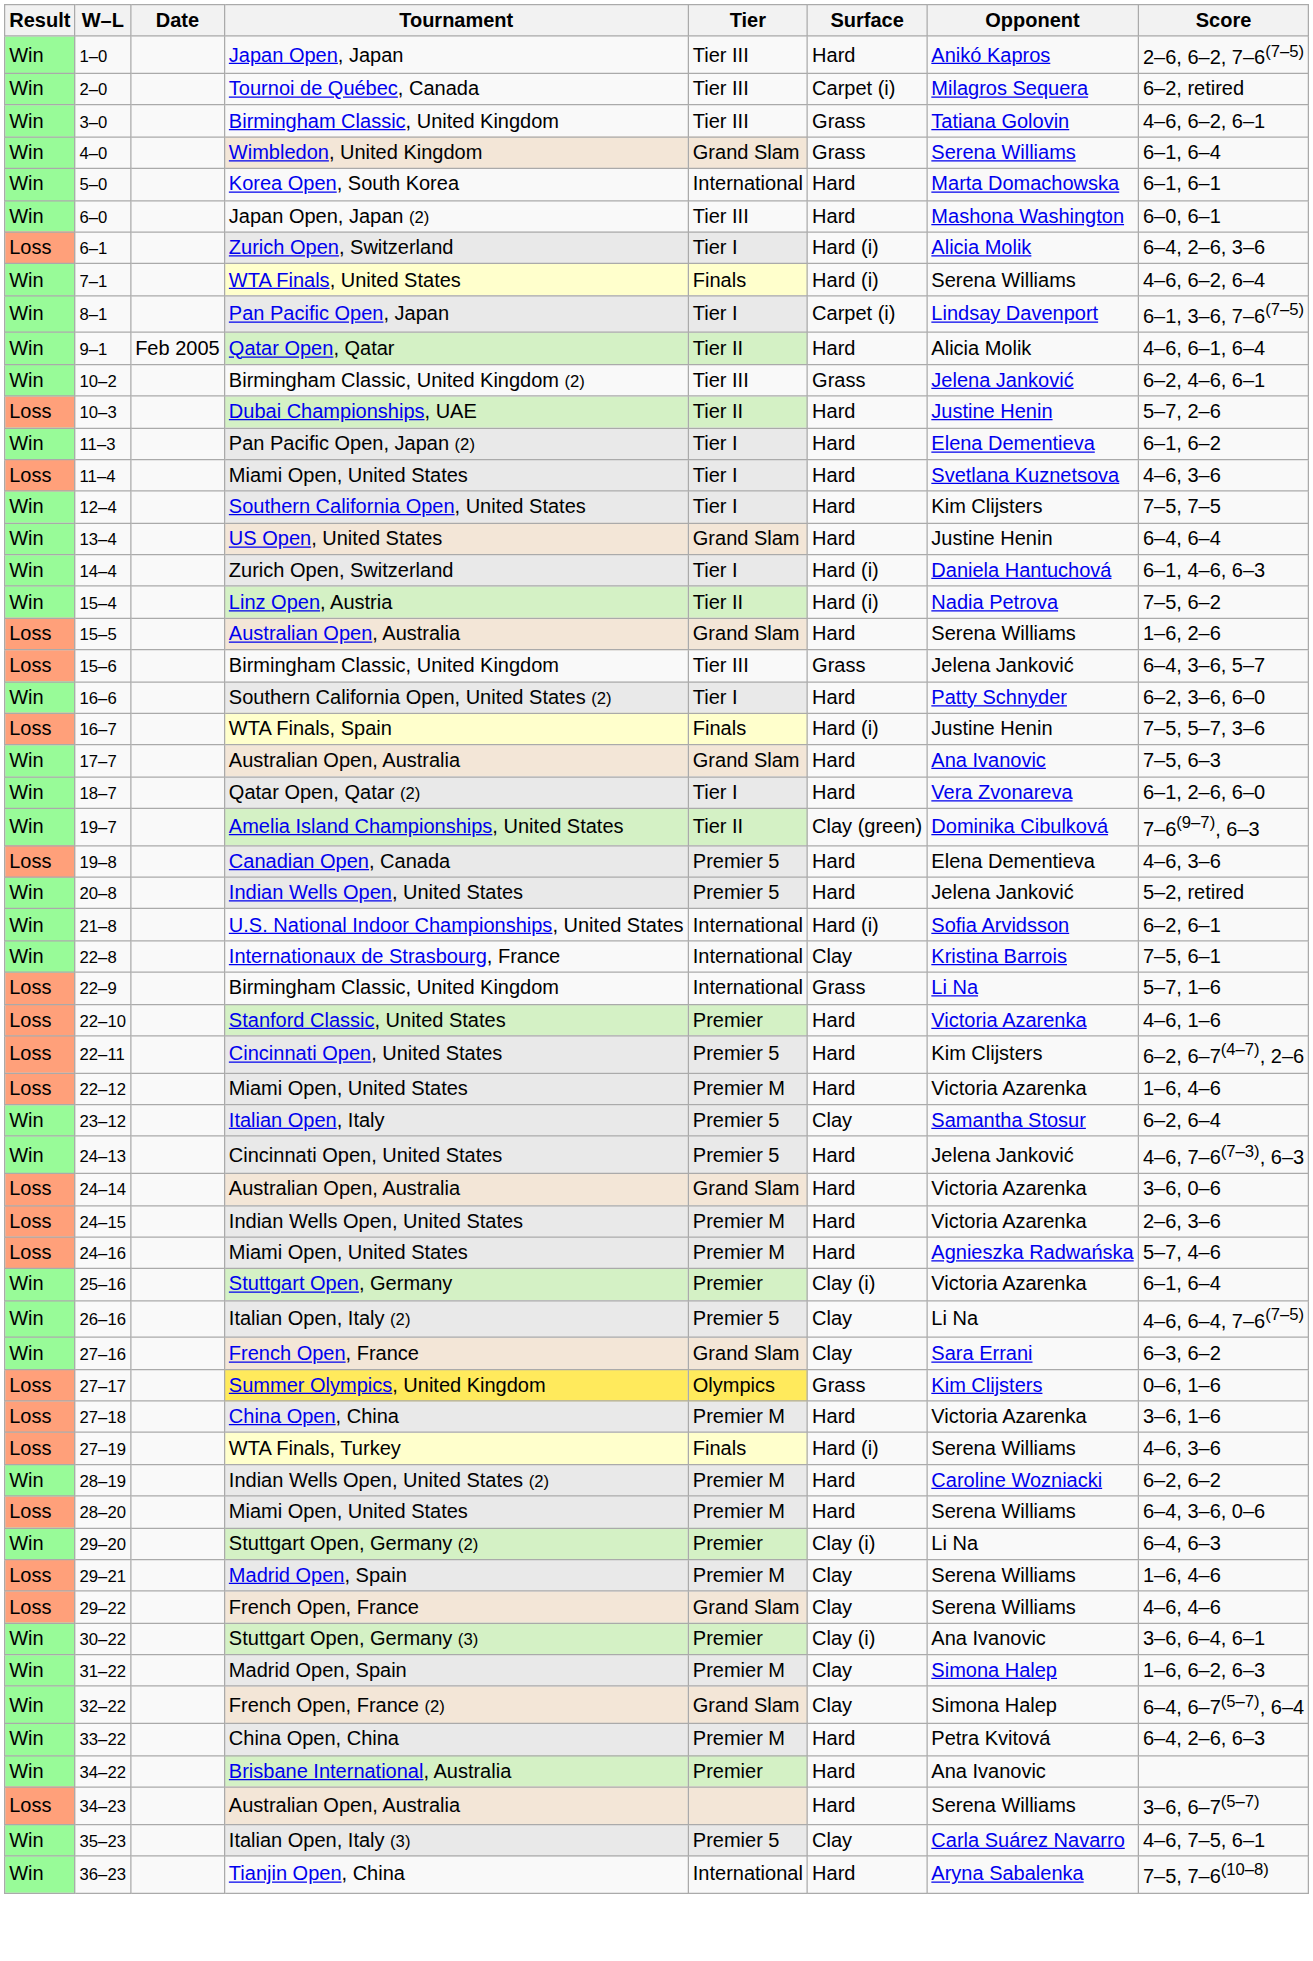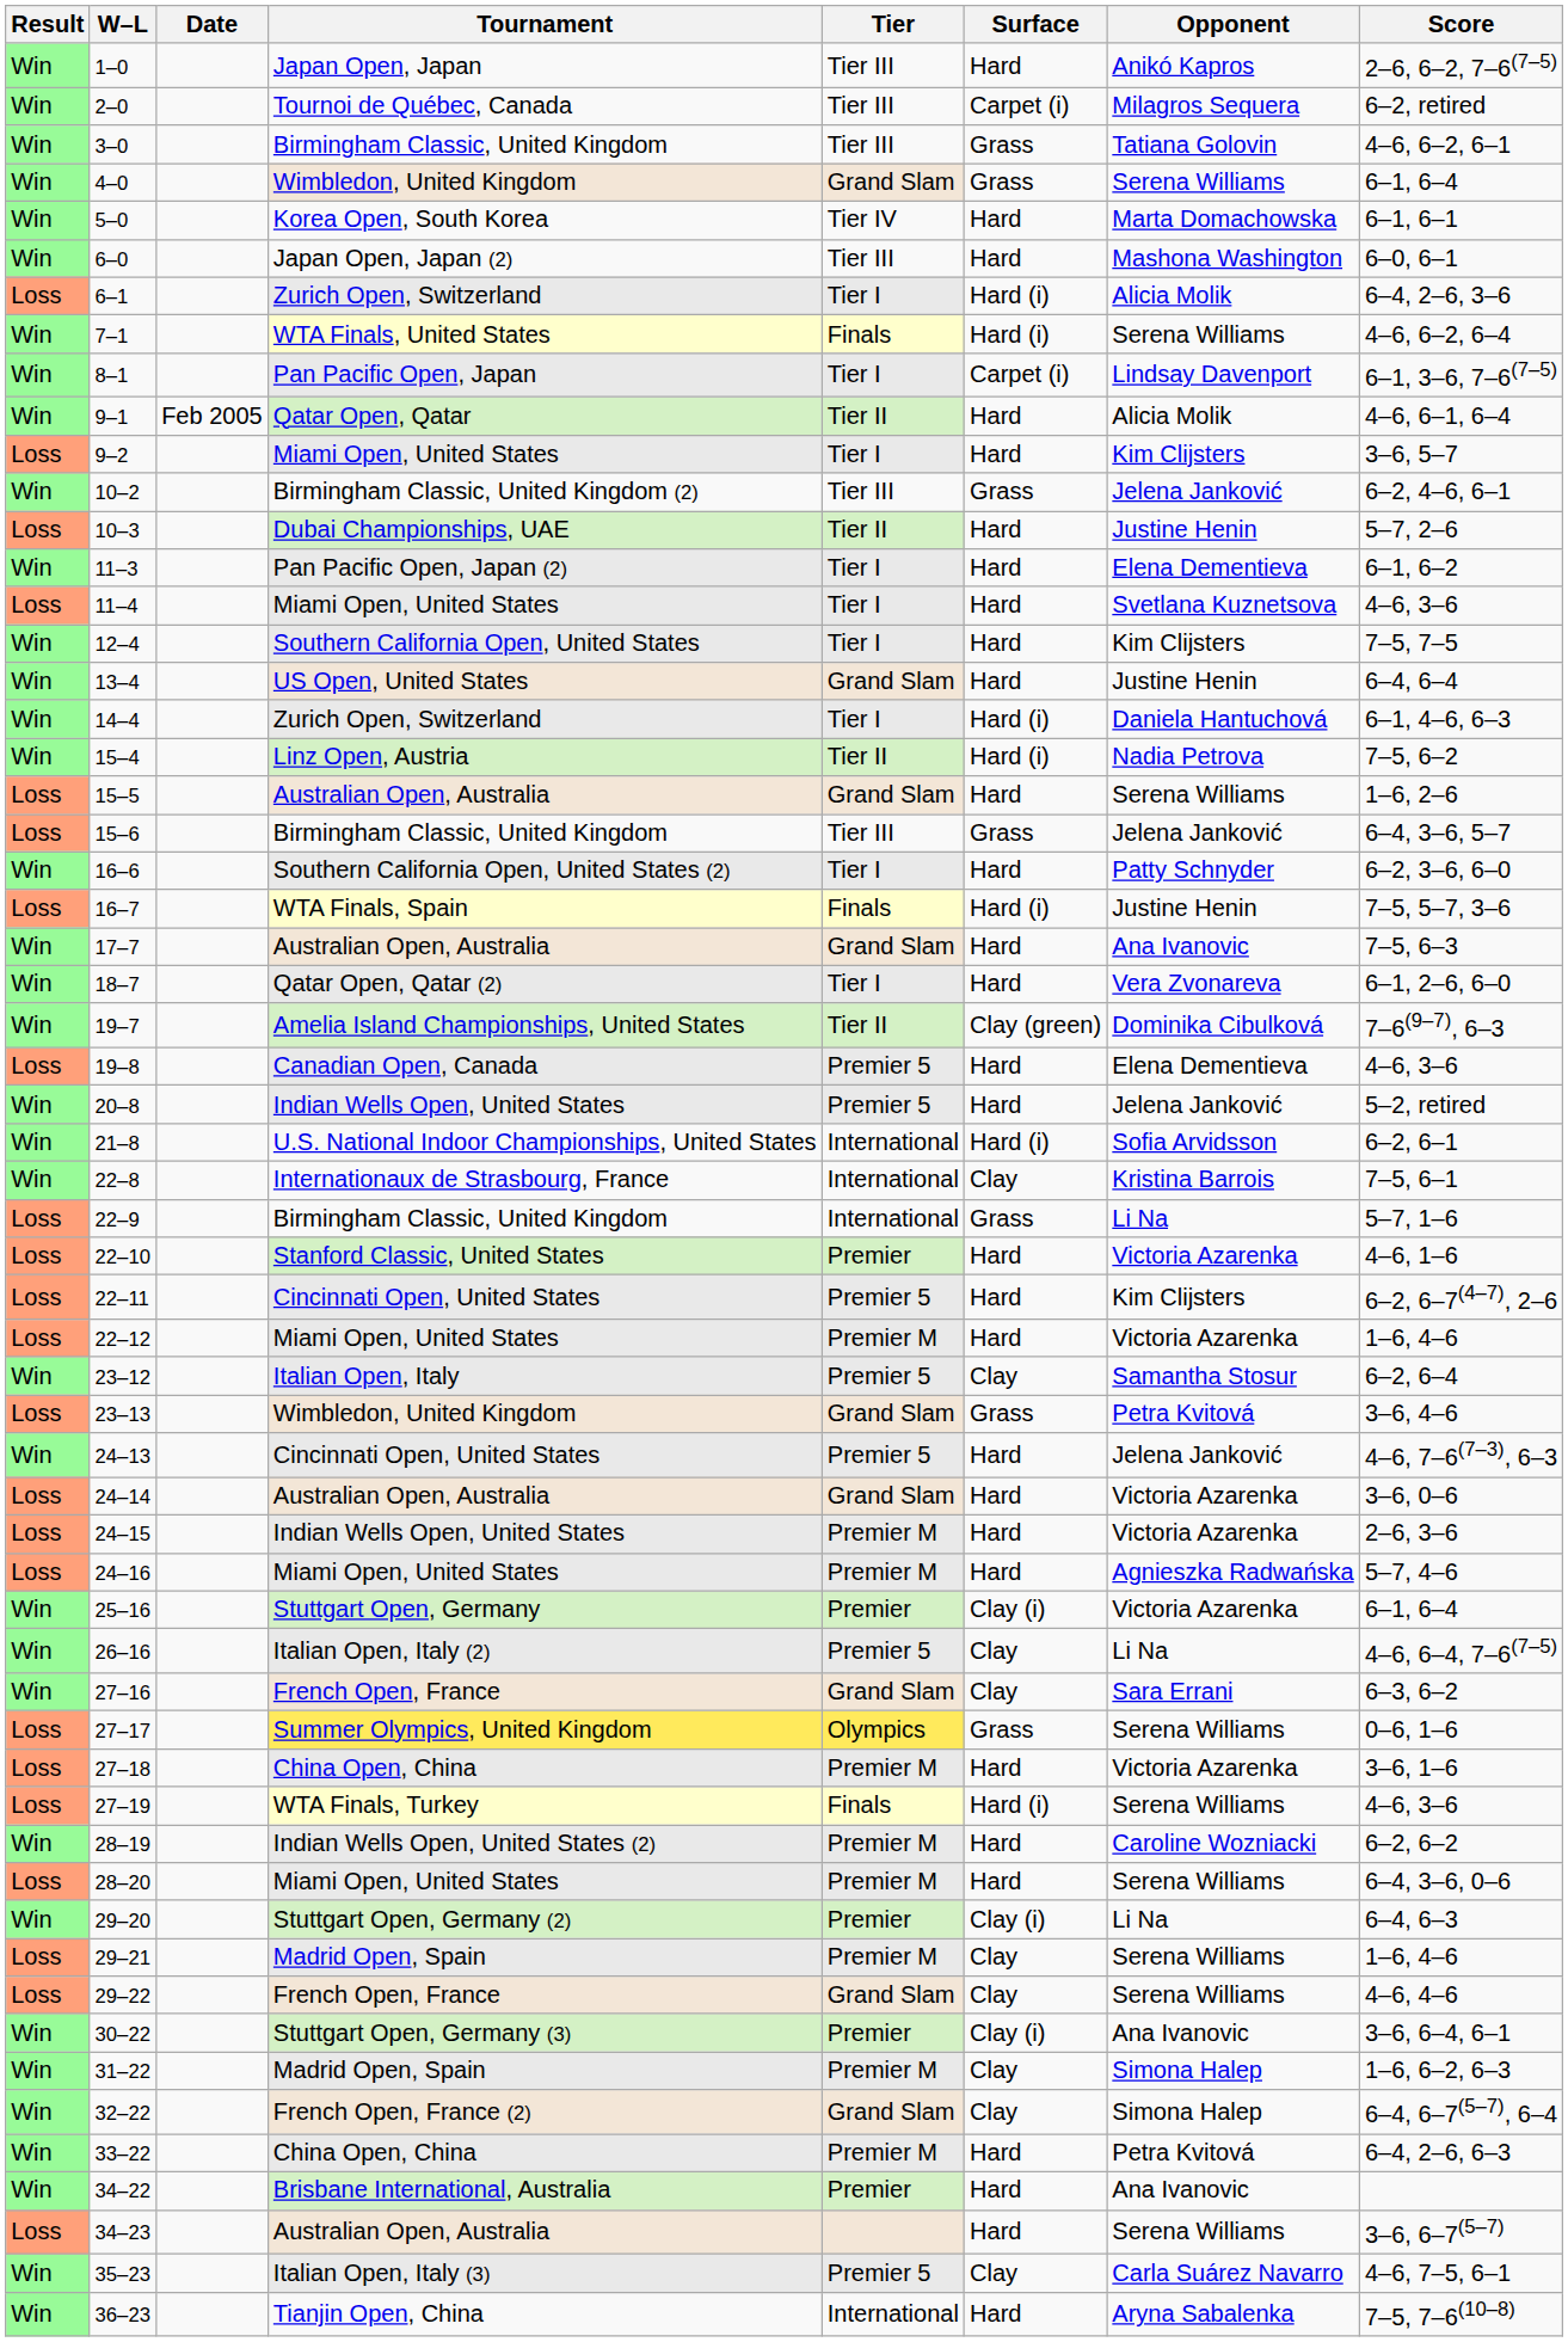5–0 | Tier: International -> Tier IV
+ row: Loss | 9–2 | Miami Open, United States | Tier I | Hard | Kim Clijsters | 3–6, 5–7
+ row: Loss | 23–13 | Wimbledon, United Kingdom | Grand Slam | Grass | Petra Kvitová | 3–6, 4–6
27–17 | Opponent: Kim Clijsters -> Serena Williams
